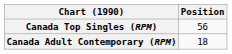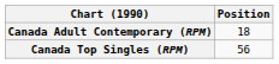rows swapped: Canada Top Singles (RPM) <-> Canada Adult Contemporary (RPM)
